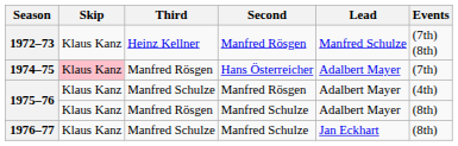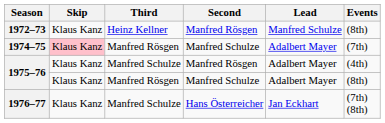1972–73 | Events: (7th) (8th) -> (8th)
1974–75 | Second: Hans Österreicher -> Manfred Schulze
1976–77 | Second: Manfred Schulze -> Hans Österreicher
1976–77 | Events: (8th) -> (7th) (8th)
